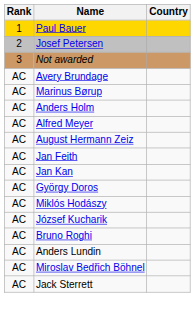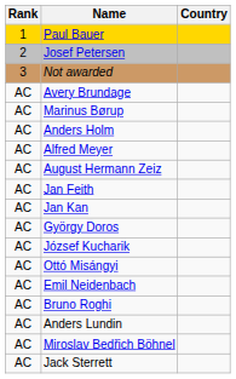- row: AC | Miklós Hodászy
+ row: AC | Ottó Misángyi
+ row: AC | Emil Neidenbach
